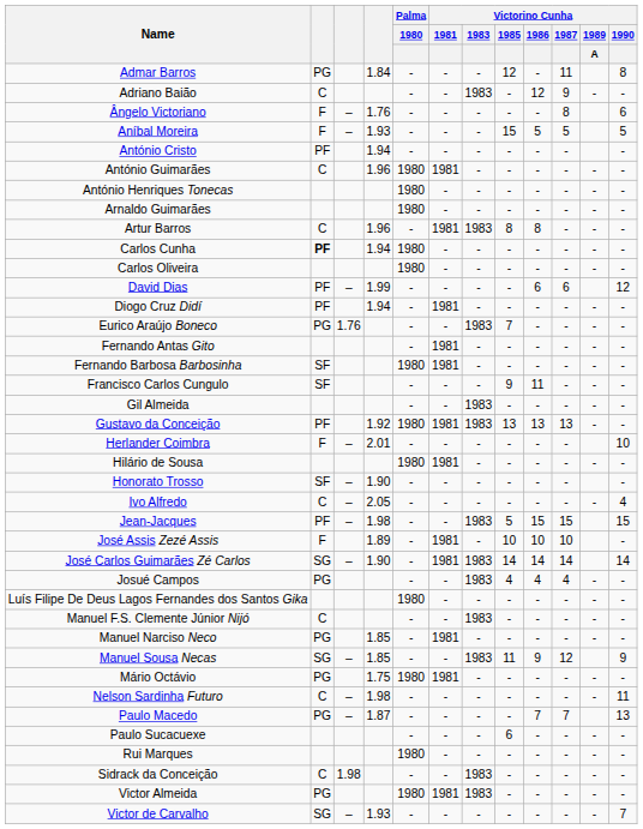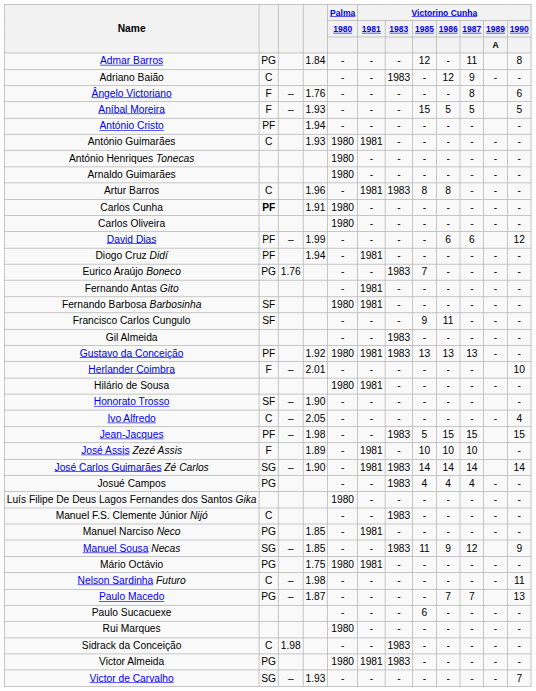António Guimarães | column 4: 1.96 -> 1.93
Carlos Cunha | column 4: 1.94 -> 1.91
